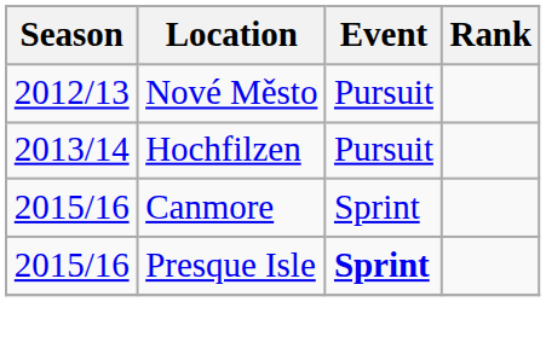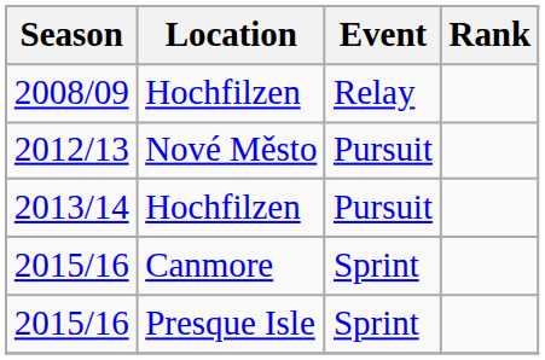+ row: 2008/09 | Hochfilzen | Relay
2015/16 / Presque Isle | Event: bold -> normal
